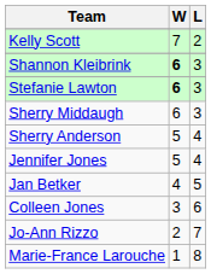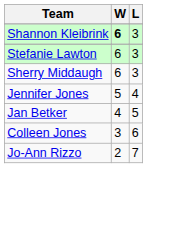- row: Kelly Scott | 7 | 2
Stefanie Lawton | W: bold -> normal
- row: Sherry Anderson | 5 | 4
- row: Marie-France Larouche | 1 | 8
